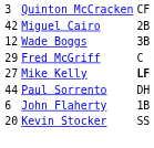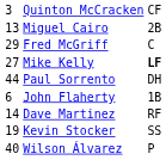Miguel Cairo | column 1: 42 -> 13
- row: 12 | Wade Boggs | 3B
+ row: 14 | Dave Martinez | RF
Kevin Stocker | column 1: 20 -> 19
+ row: 40 | Wilson Álvarez | P
